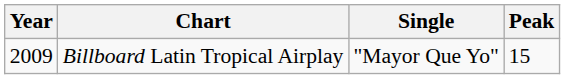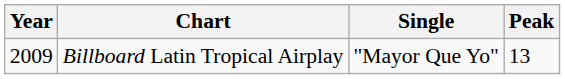Billboard Latin Tropical Airplay | Peak: 15 -> 13
